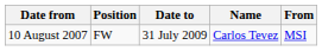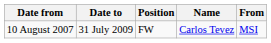columns swapped: Date to <-> Position
